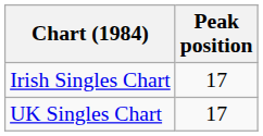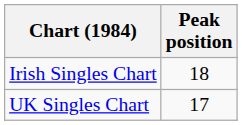Irish Singles Chart | Peak position: 17 -> 18
